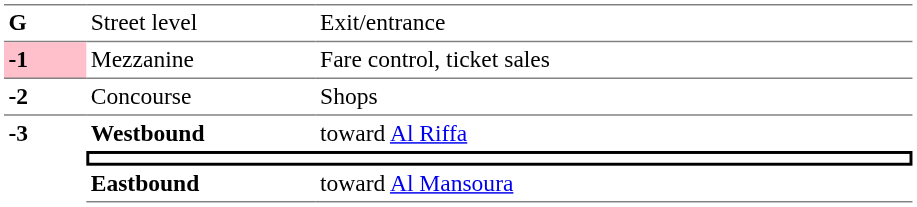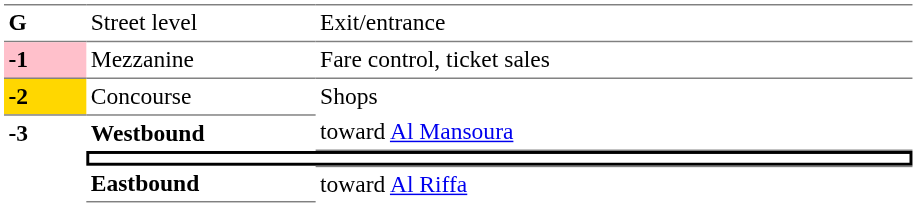Concourse | column 1: no background -> gold background
Westbound | column 3: toward Al Riffa -> toward Al Mansoura
Eastbound | column 3: toward Al Mansoura -> toward Al Riffa
